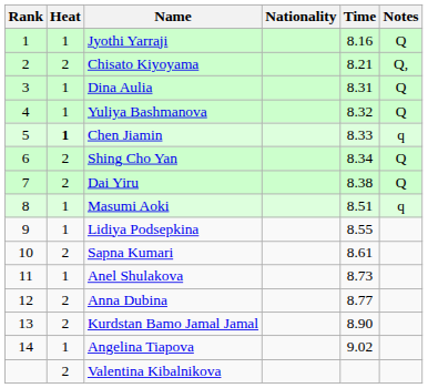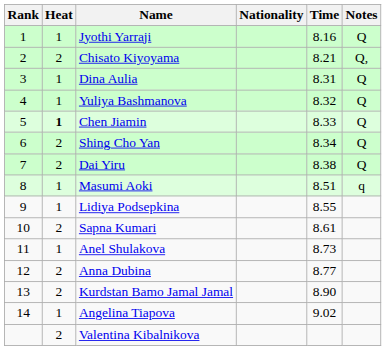Chen Jiamin | Notes: q -> Q
